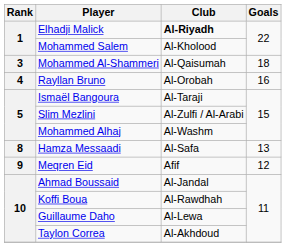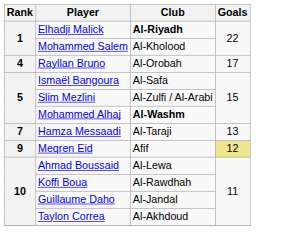- row: 3 | Mohammed Al-Shammeri | Al-Qaisumah | 18
Rayllan Bruno | Goals: 16 -> 17
Ismaël Bangoura | Club: Al-Taraji -> Al-Safa
Mohammed Alhaj | Club: normal -> bold
Hamza Messaadi | Rank: 8 -> 7
Hamza Messaadi | Club: Al-Safa -> Al-Taraji
Meqren Eid | Goals: no background -> khaki background
Ahmad Boussaid | Club: Al-Jandal -> Al-Lewa
Guillaume Daho | Club: Al-Lewa -> Al-Jandal
